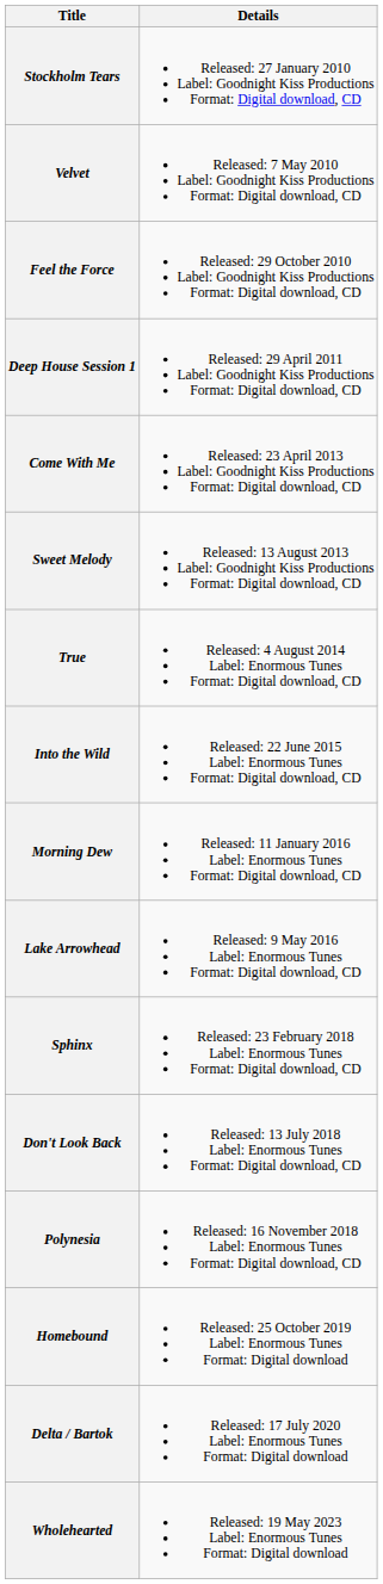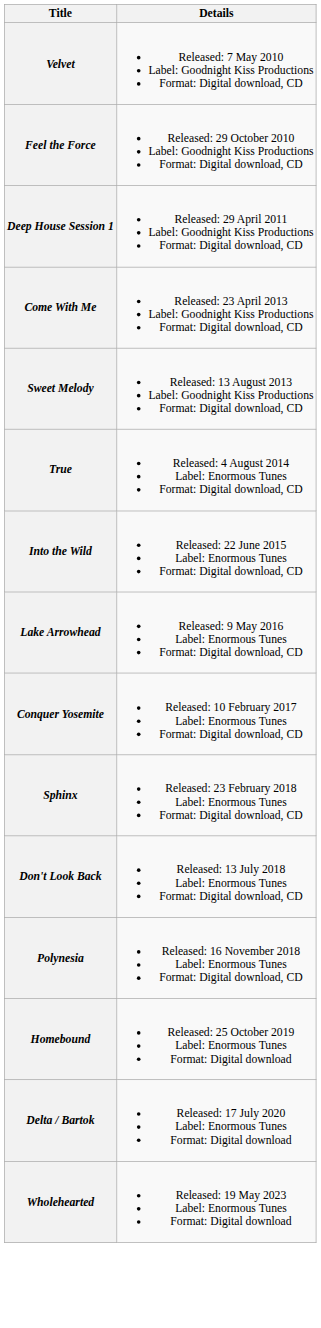- row: Stockholm Tears | Released: 27 January 2010 Label: Goodnight Kiss Productions Format: Digital download, CD
- row: Morning Dew | Released: 11 January 2016 Label: Enormous Tunes Format: Digital download, CD
+ row: Conquer Yosemite | Released: 10 February 2017 Label: Enormous Tunes Format: Digital download, CD
